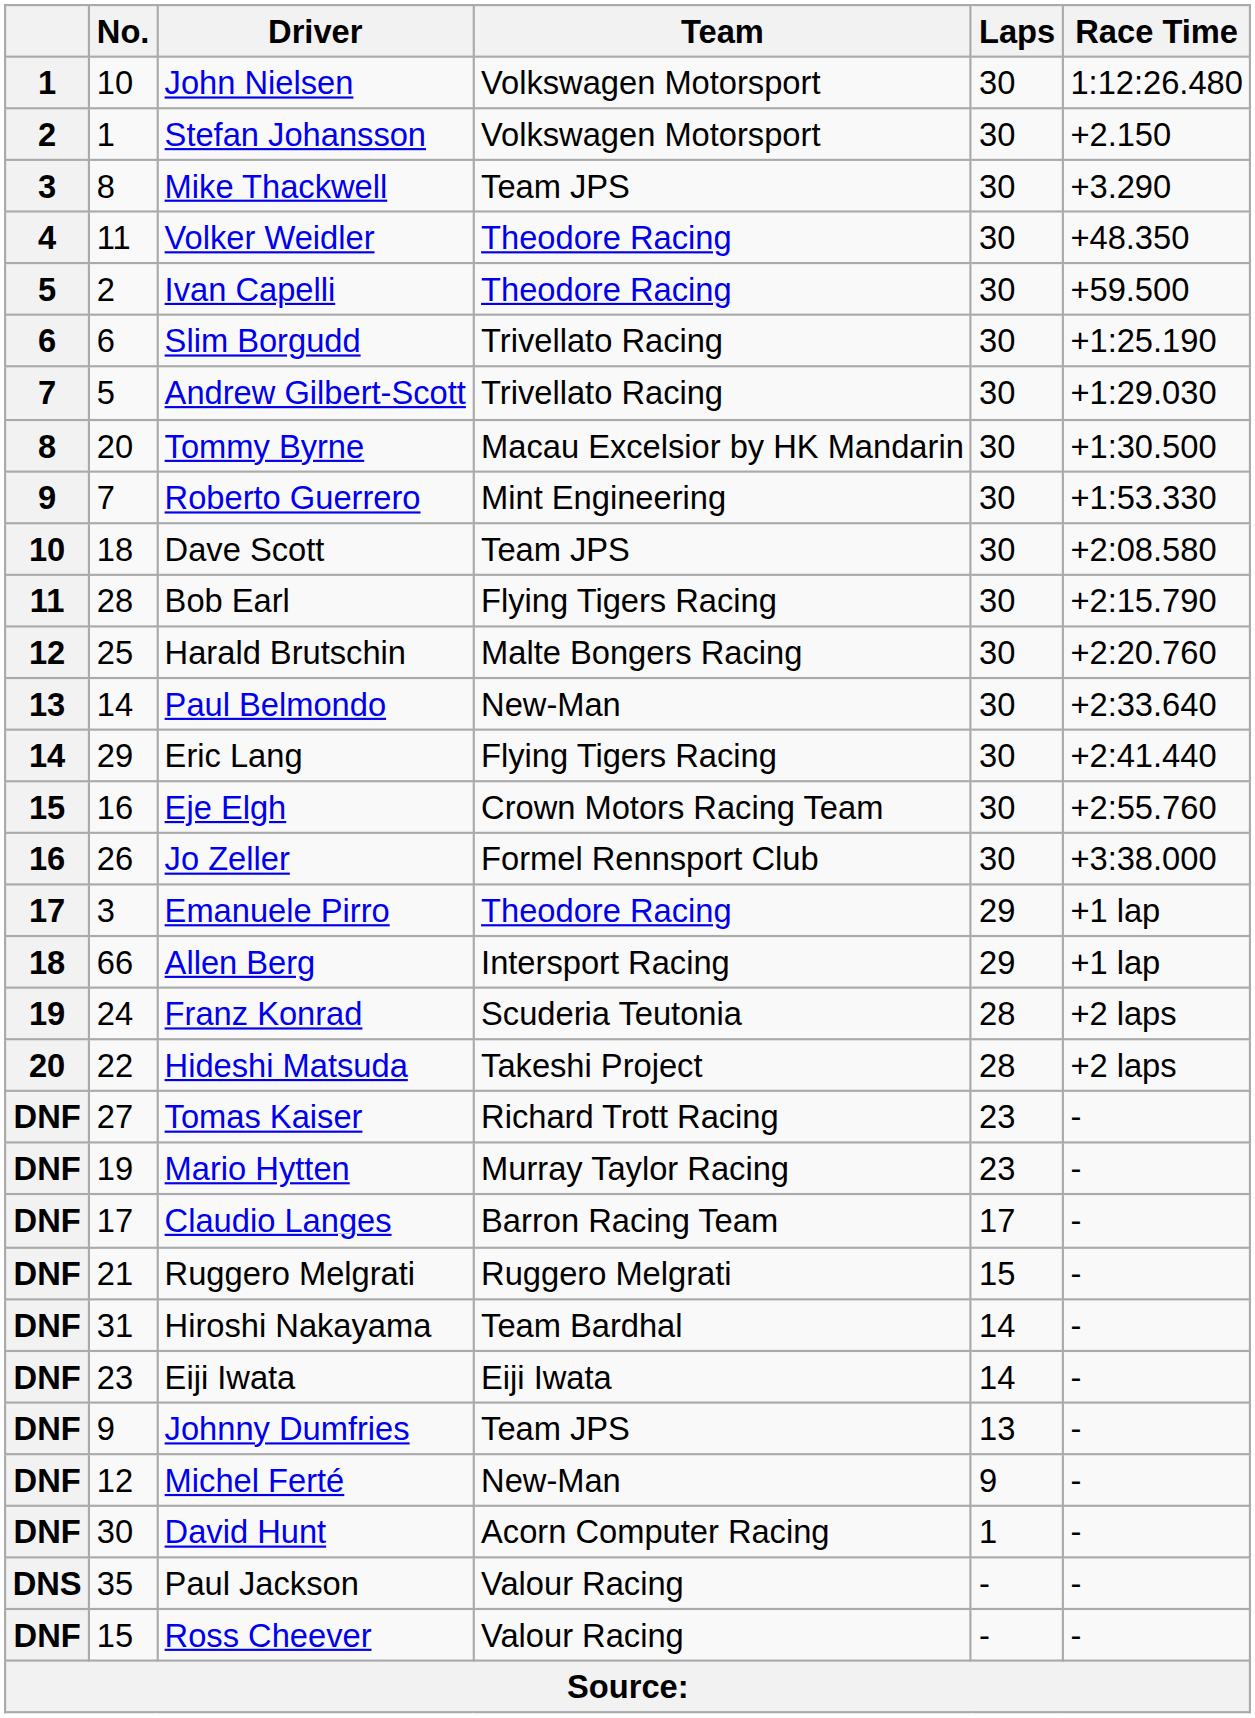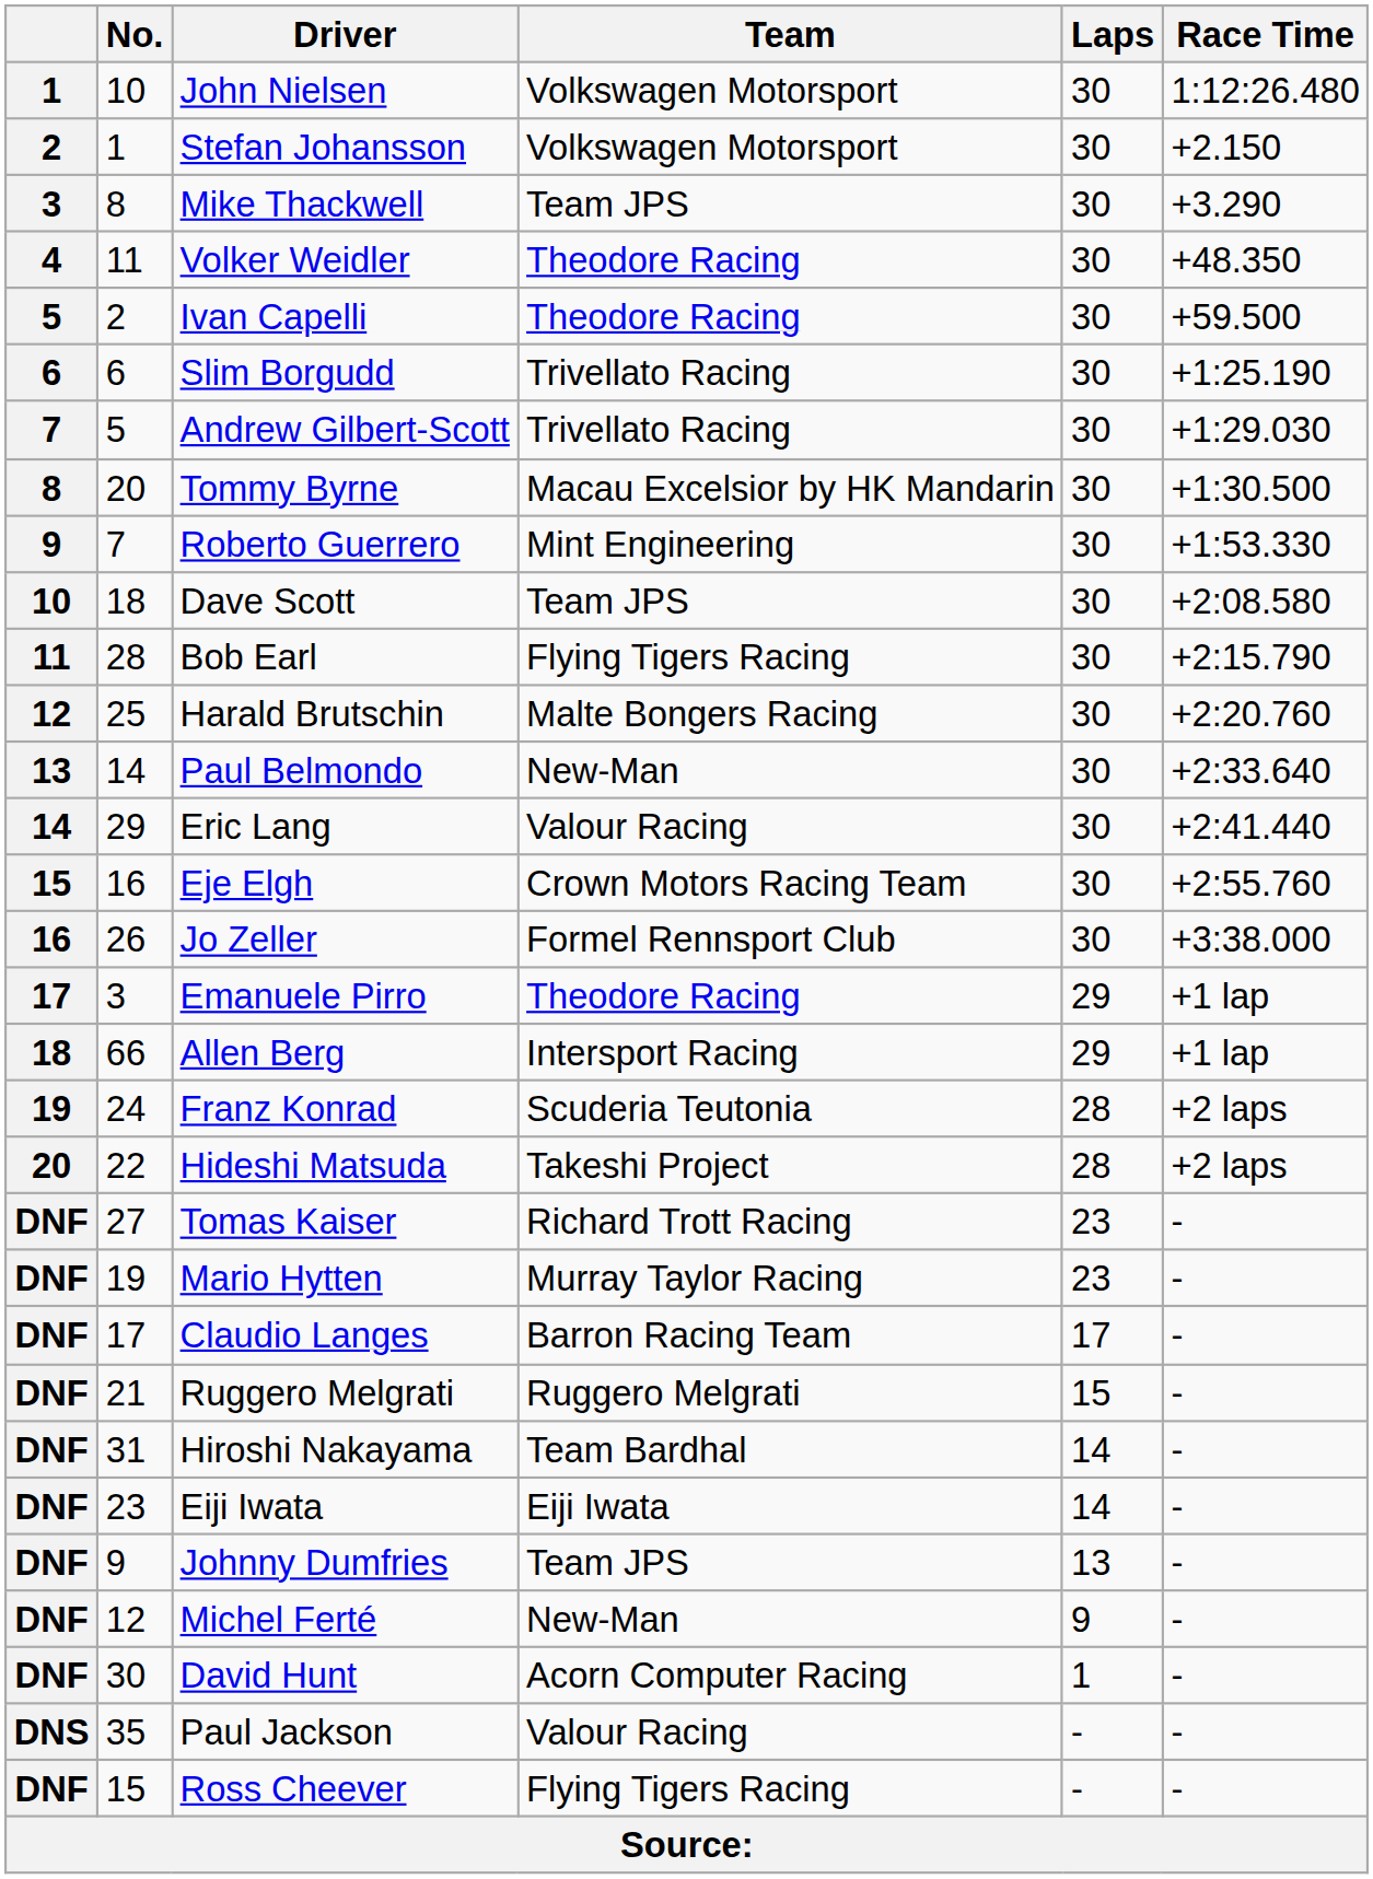Eric Lang | Team: Flying Tigers Racing -> Valour Racing
Ross Cheever | Team: Valour Racing -> Flying Tigers Racing
